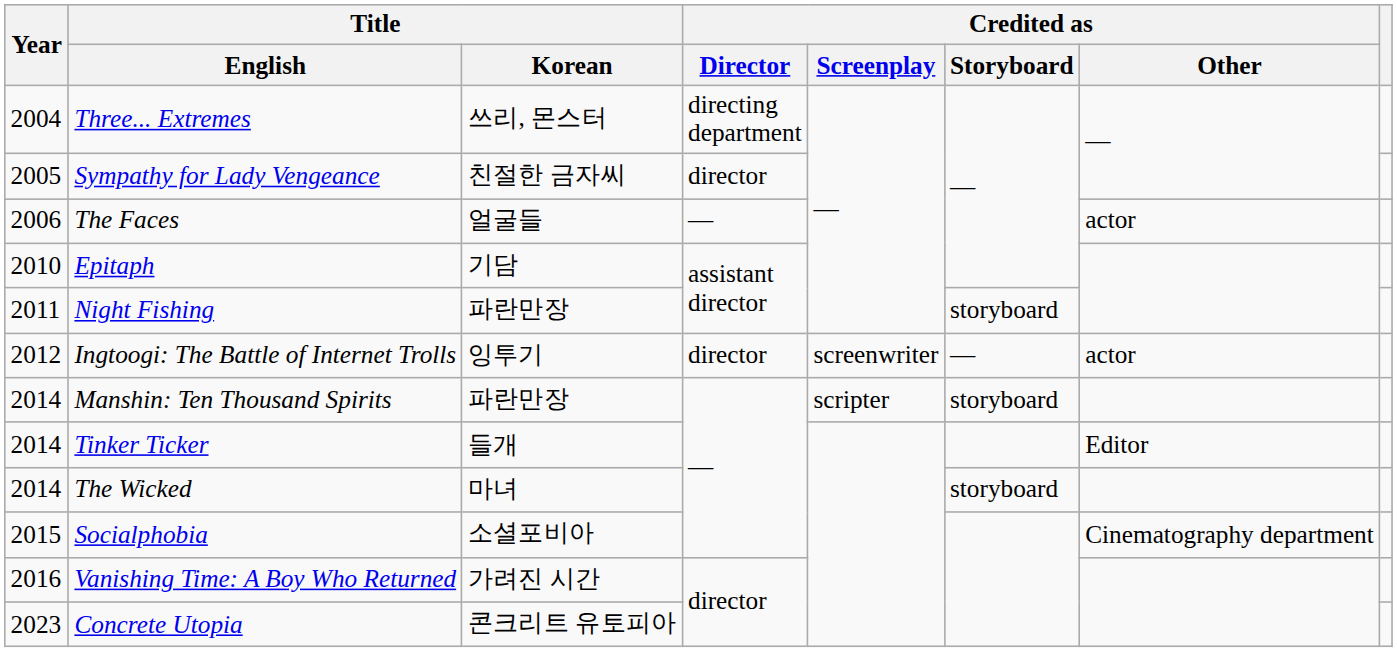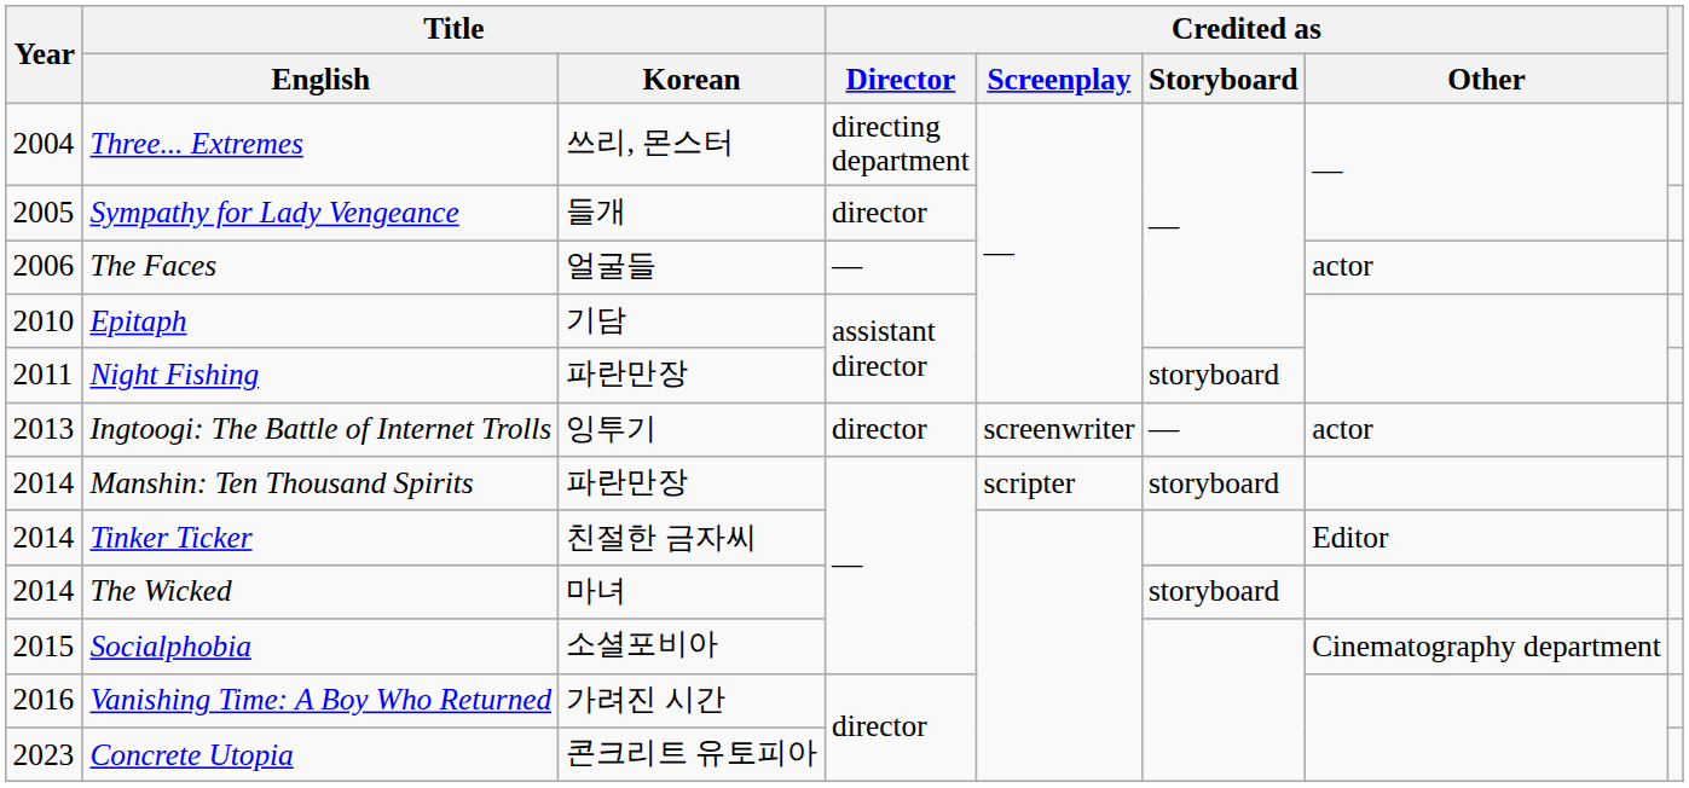Sympathy for Lady Vengeance | Title / Korean: 친절한 금자씨 -> 들개
Ingtoogi: The Battle of Internet Trolls | Year: 2012 -> 2013
Tinker Ticker | Title / Korean: 들개 -> 친절한 금자씨
